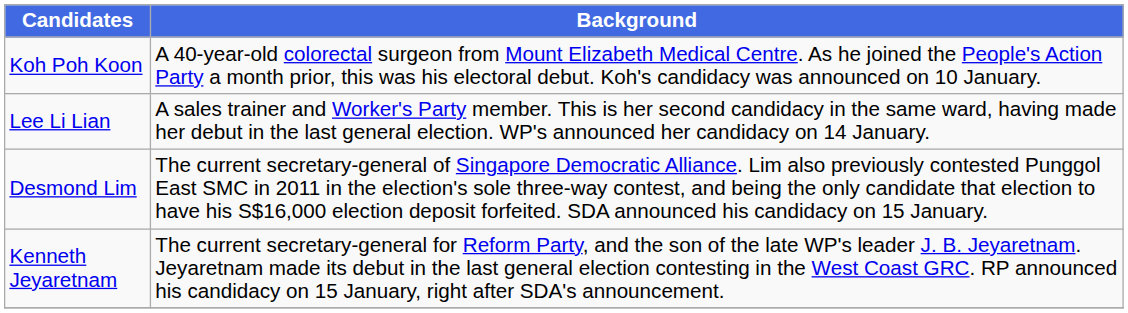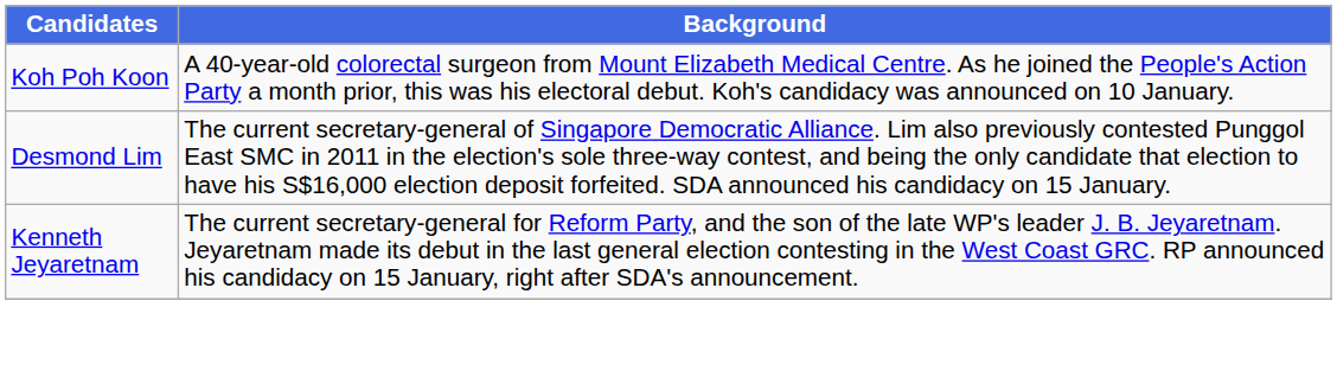- row: Lee Li Lian | A sales trainer and Worker's Party member. This is her second candidacy in the same ward, having made her debut in the last general election. WP's announced her candidacy on 14 January.
